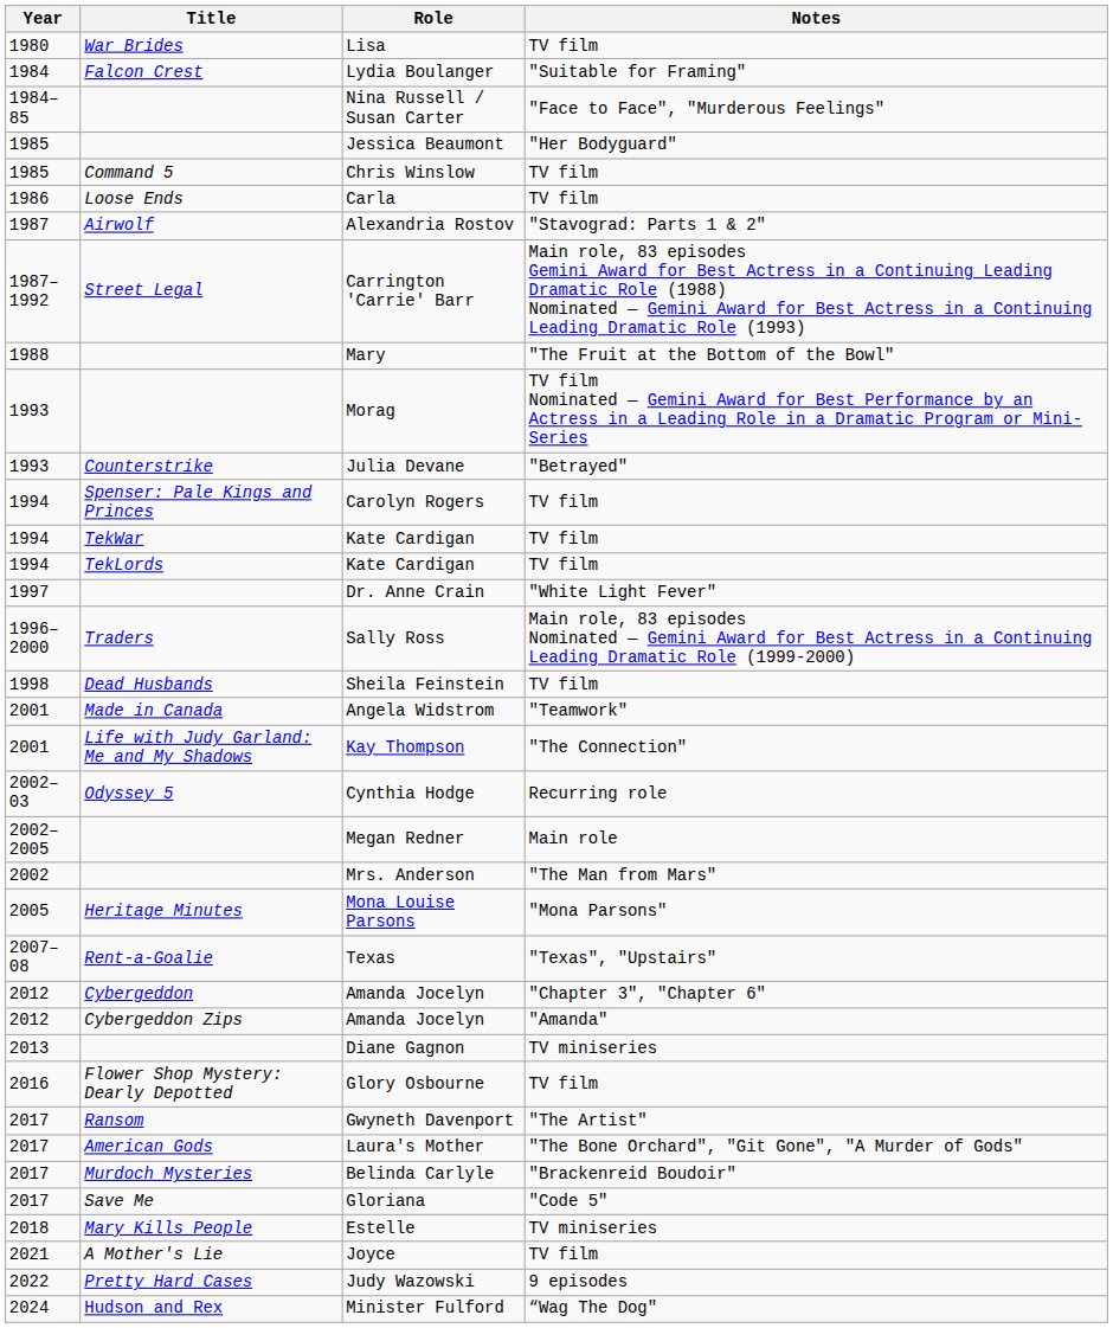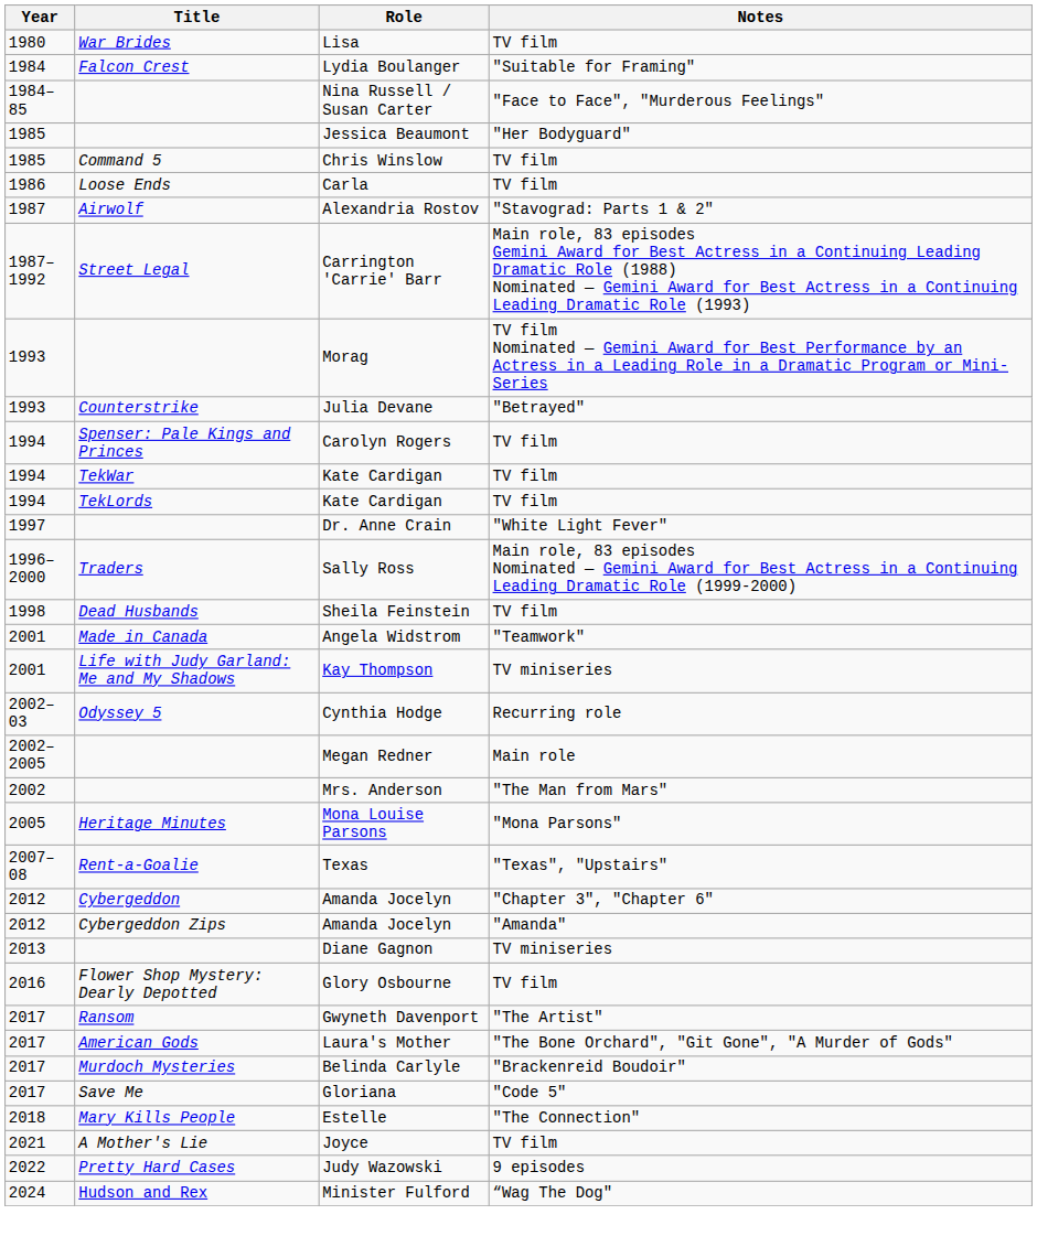- row: 1988 | Mary | "The Fruit at the Bottom of the Bowl"
Kay Thompson | Notes: "The Connection" -> TV miniseries
Estelle | Notes: TV miniseries -> "The Connection"
